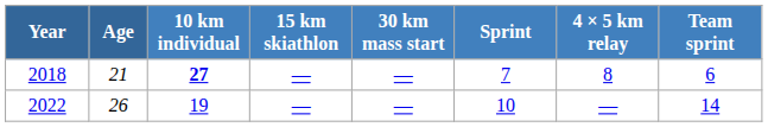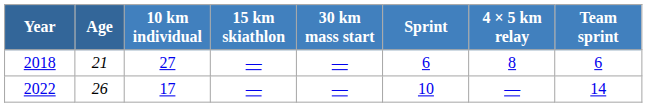2018 | 10 km individual: bold -> normal
2018 | Sprint: 7 -> 6
2022 | 10 km individual: 19 -> 17
